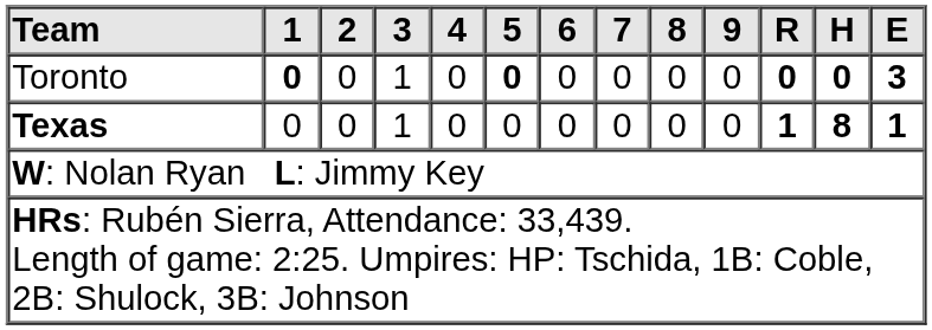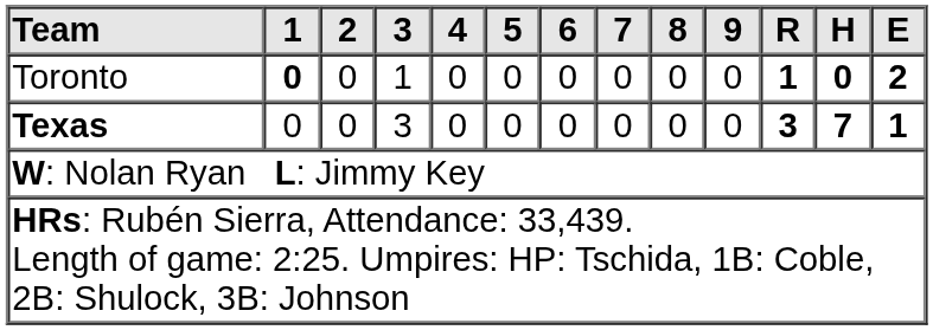Toronto | 5: bold -> normal
Toronto | R: 0 -> 1
Toronto | E: 3 -> 2
Texas | 3: 1 -> 3
Texas | R: 1 -> 3
Texas | H: 8 -> 7
